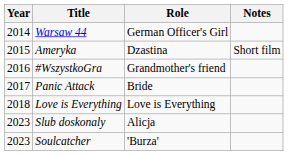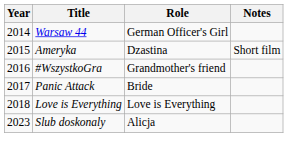- row: 2023 | Soulcatcher | 'Burza'
